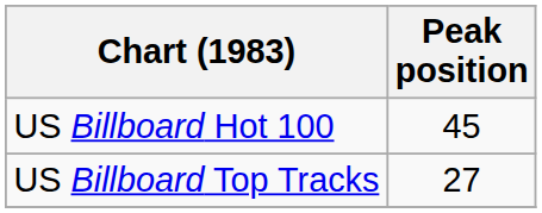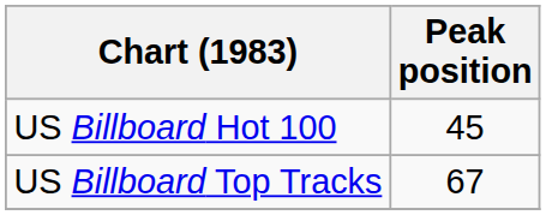US Billboard Top Tracks | Peak position: 27 -> 67
